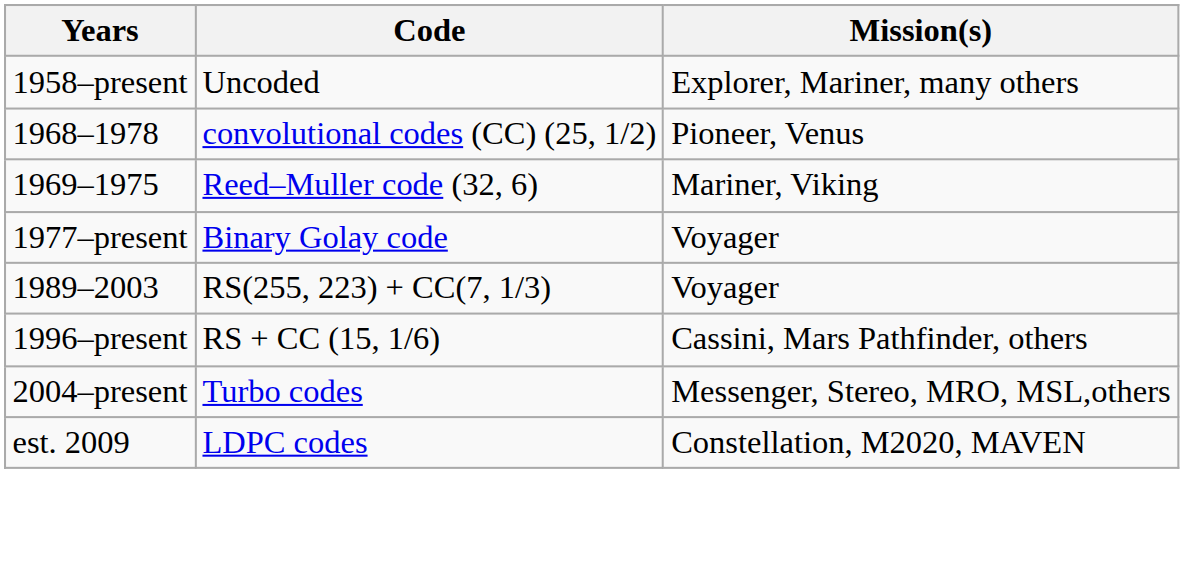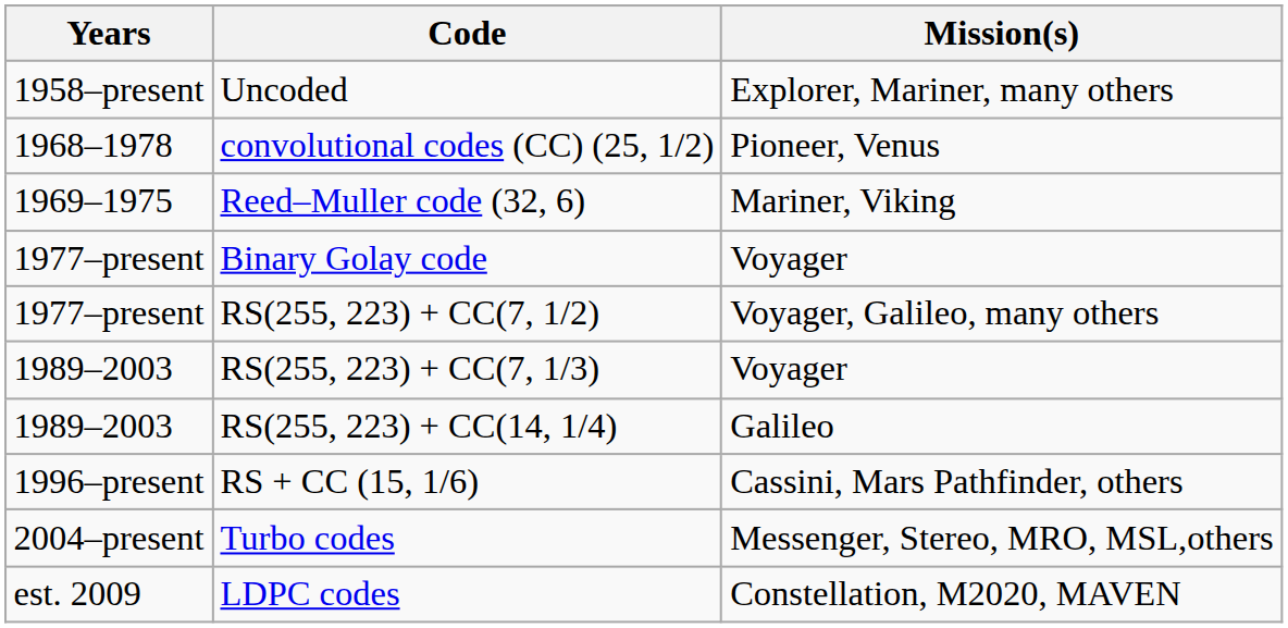+ row: 1977–present | RS(255, 223) + CC(7, 1/2) | Voyager, Galileo, many others
+ row: 1989–2003 | RS(255, 223) + CC(14, 1/4) | Galileo
